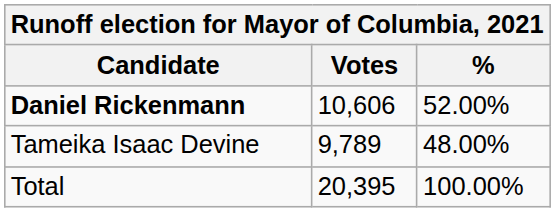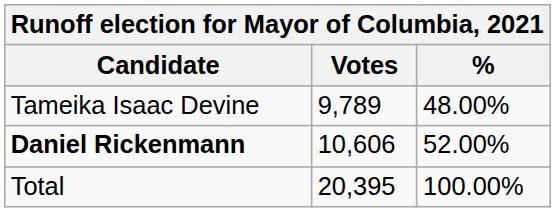rows swapped: Daniel Rickenmann <-> Tameika Isaac Devine
